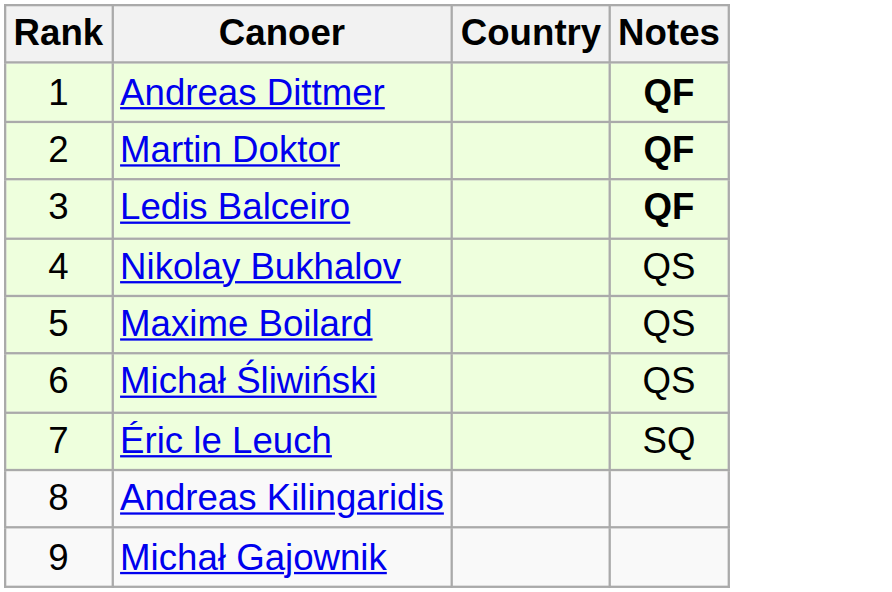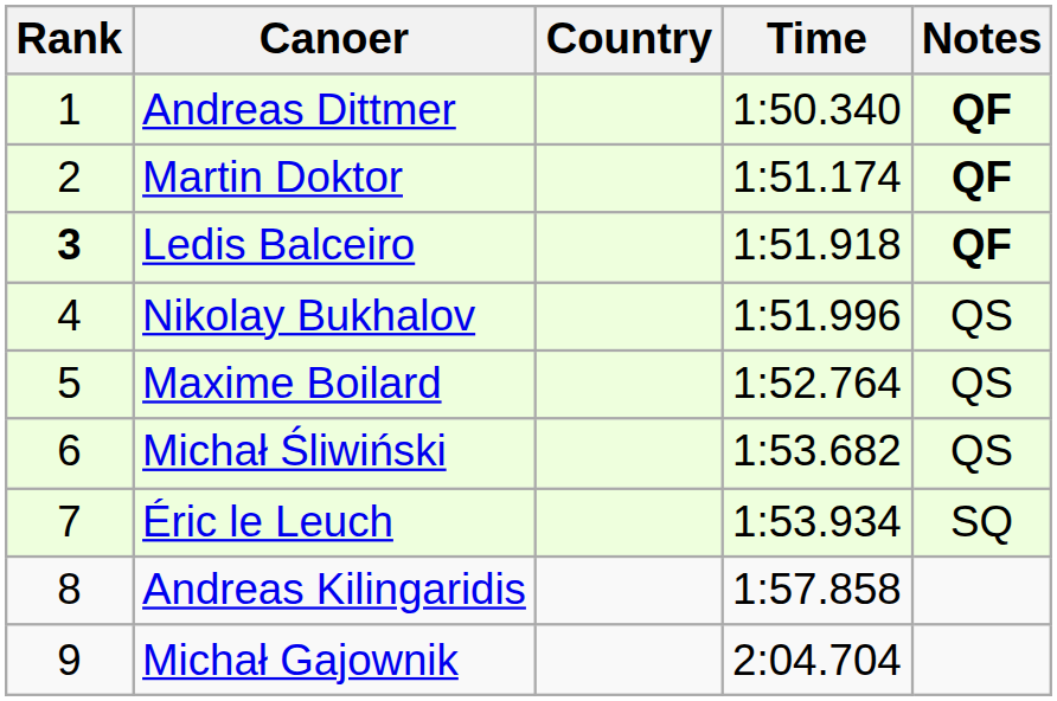+ column: Time | 1:50.340 | 1:51.174 | 1:51.918 | 1:51.996 | 1:52.764 | 1:53.682 | 1:53.934 | 1:57.858 | 2:04.704
Ledis Balceiro | Rank: normal -> bold
